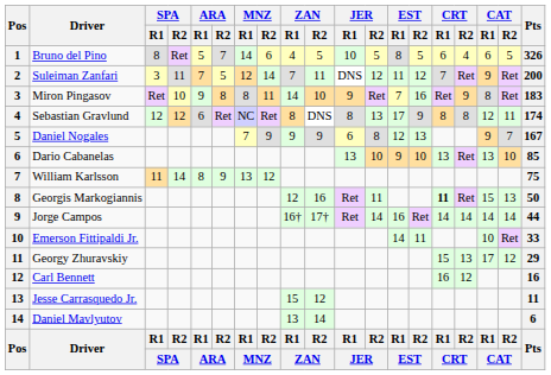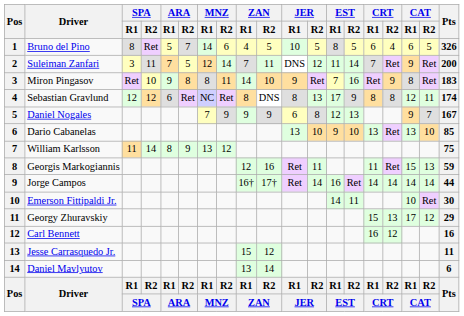Suleiman Zanfari | EST / R2: 12 -> 14
Georgis Markogiannis | CRT / R1: bold -> normal
Georgis Markogiannis | Pts: 50 -> 59
Emerson Fittipaldi Jr. | Pts: 33 -> 30
